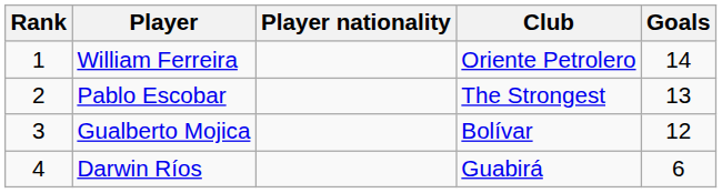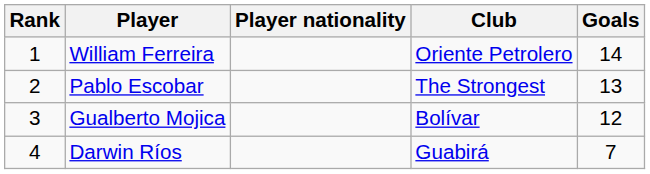Darwin Ríos | Goals: 6 -> 7
